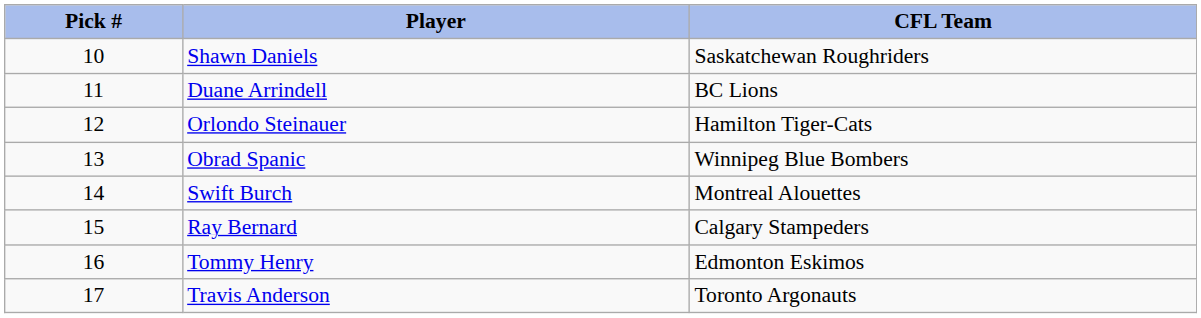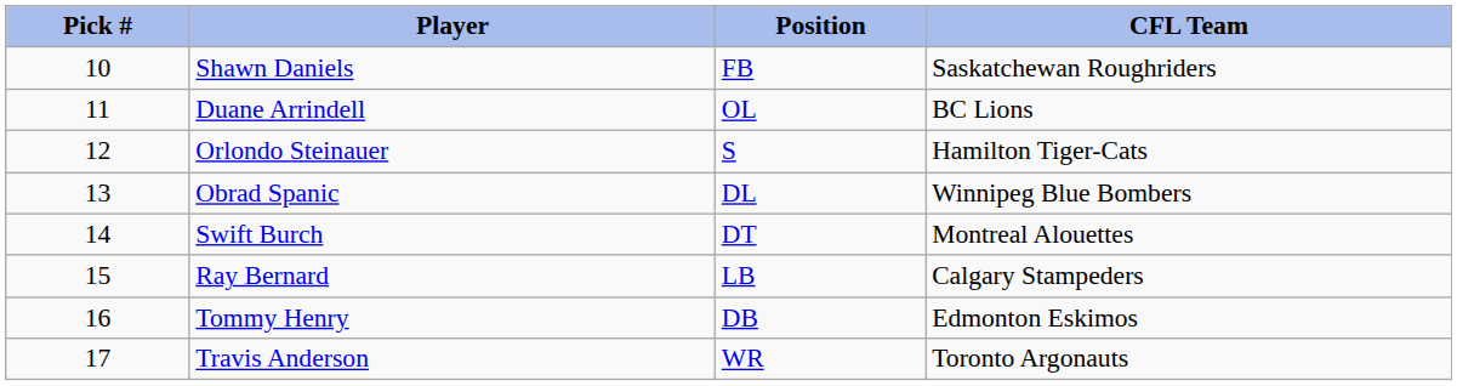+ column: Position | FB | OL | S | DL | DT | LB | DB | WR
